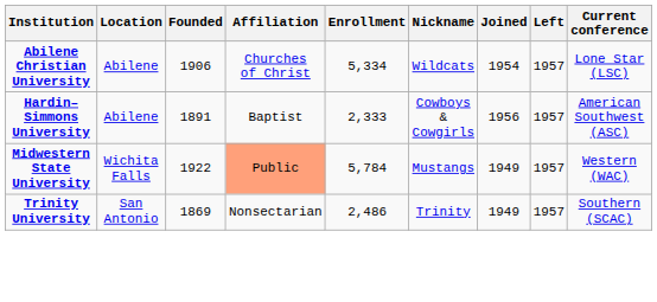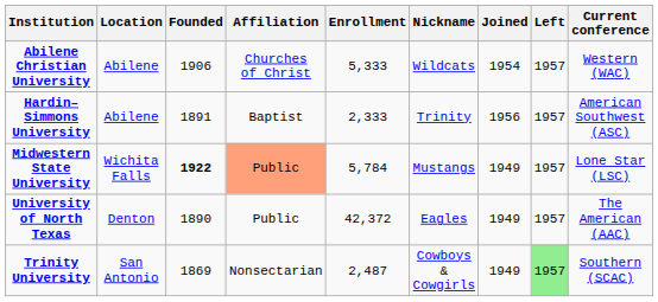Abilene Christian University | Enrollment: 5,334 -> 5,333
Abilene Christian University | Current conference: Lone Star (LSC) -> Western (WAC)
Hardin–Simmons University | Nickname: Cowboys & Cowgirls -> Trinity
Midwestern State University | Founded: normal -> bold
Midwestern State University | Current conference: Western (WAC) -> Lone Star (LSC)
+ row: University of North Texas | Denton | 1890 | Public | 42,372 | Eagles | 1949 | 1957 | The American (AAC)
Trinity University | Enrollment: 2,486 -> 2,487
Trinity University | Nickname: Trinity -> Cowboys & Cowgirls
Trinity University | Left: no background -> lightgreen background
